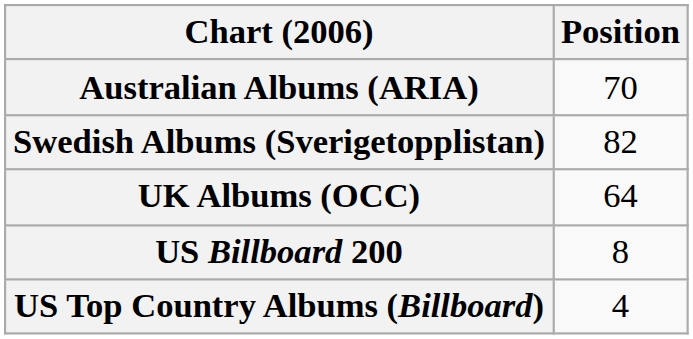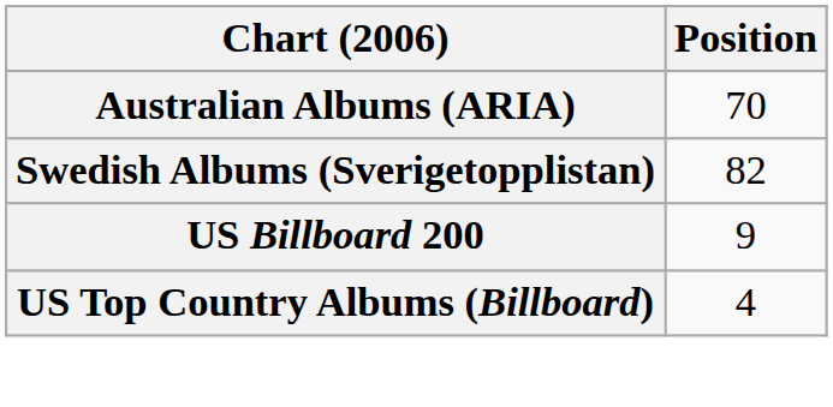- row: UK Albums (OCC) | 64
US Billboard 200 | Position: 8 -> 9
